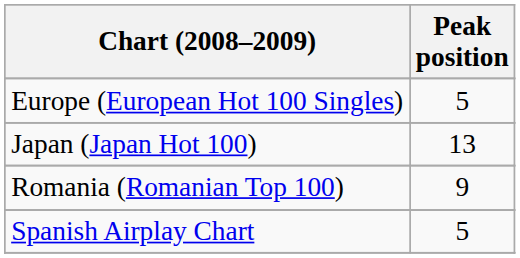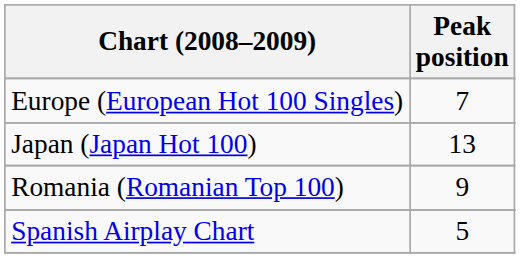Europe (European Hot 100 Singles) | Peak position: 5 -> 7
